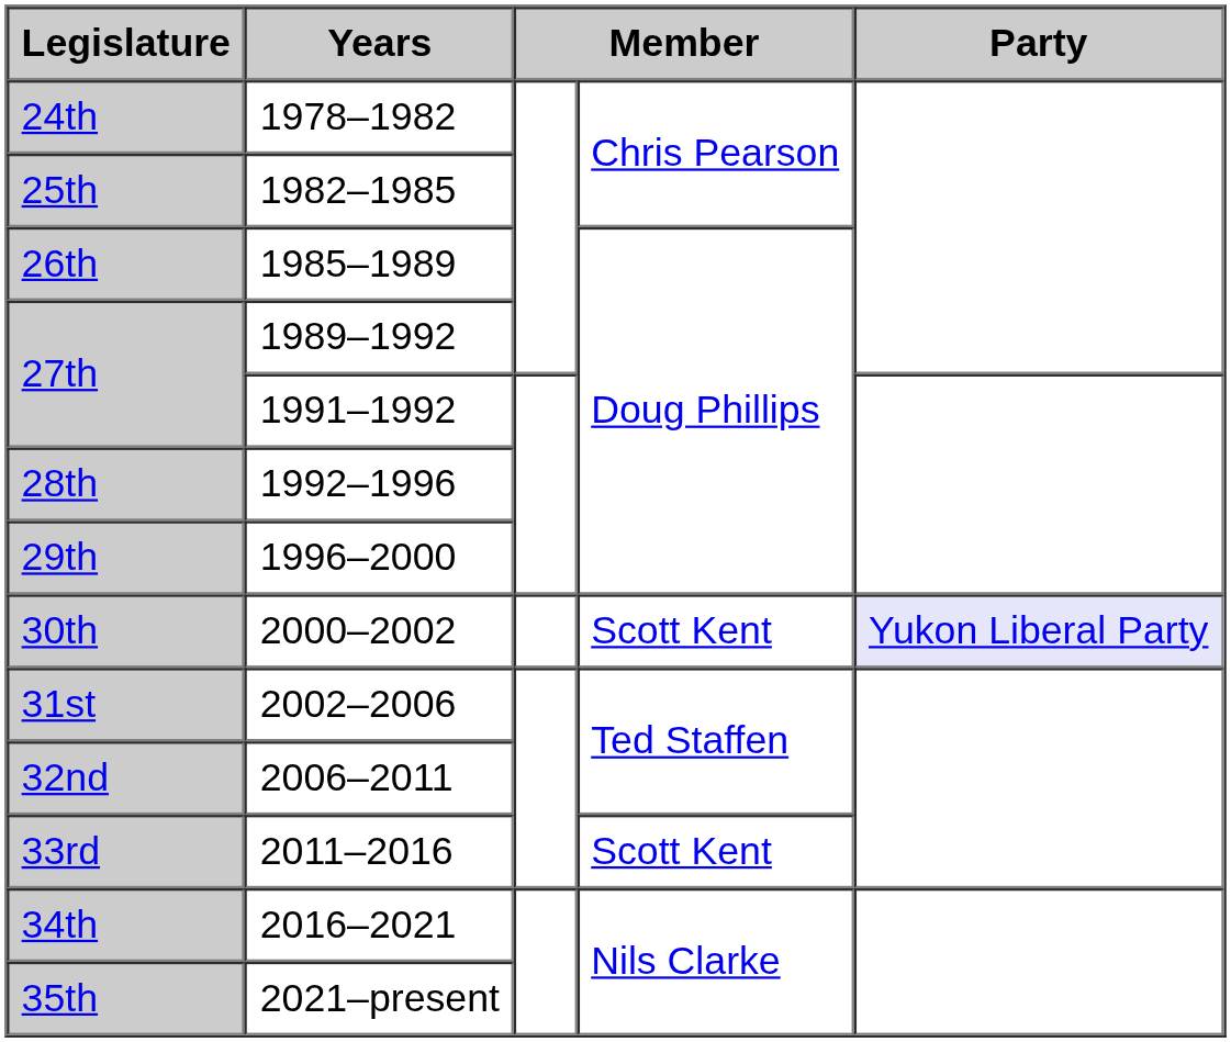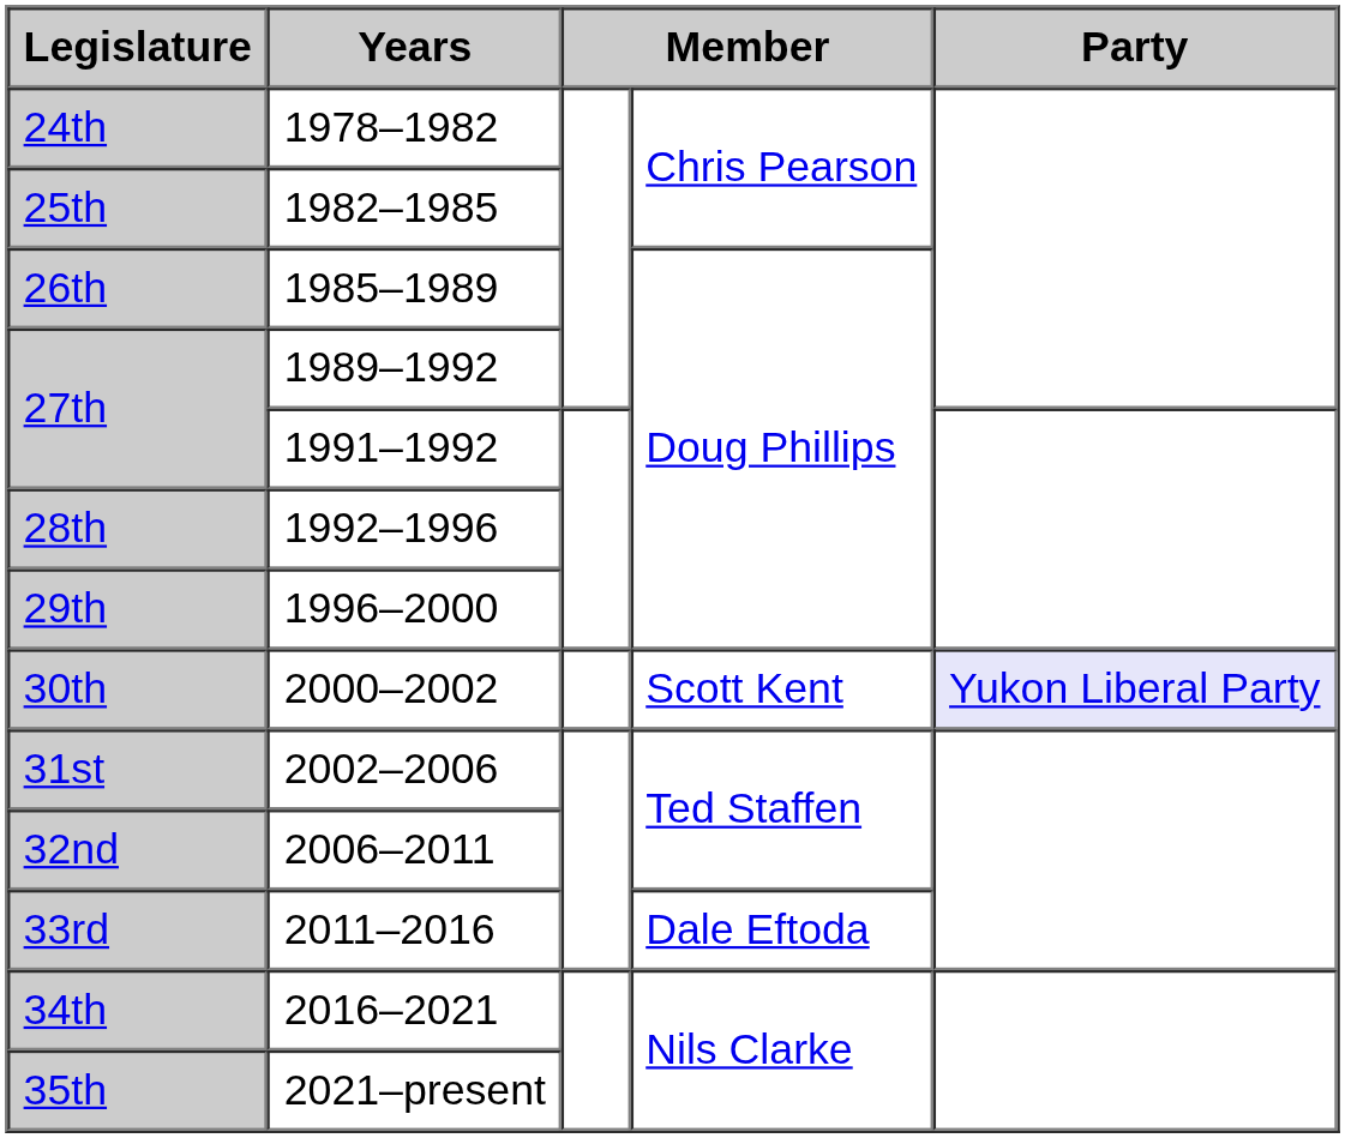33rd | column 4: Scott Kent -> Dale Eftoda
